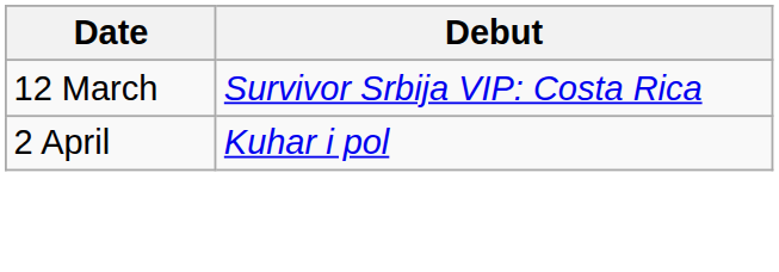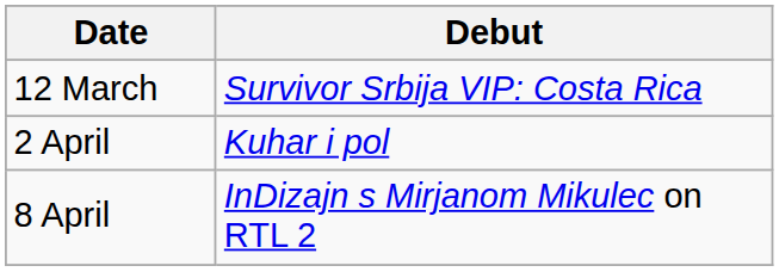+ row: 8 April | InDizajn s Mirjanom Mikulec on RTL 2
